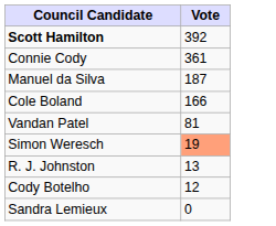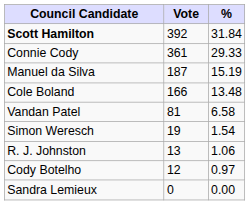+ column: % | 31.84 | 29.33 | 15.19 | 13.48 | 6.58 | 1.54 | 1.06 | 0.97 | 0.00
Simon Weresch | Vote: lightsalmon background -> no background
